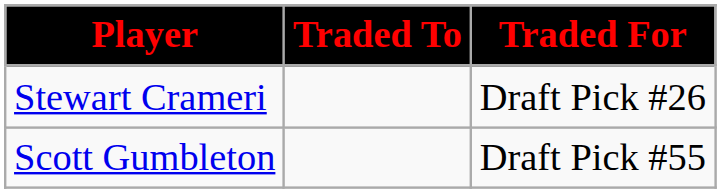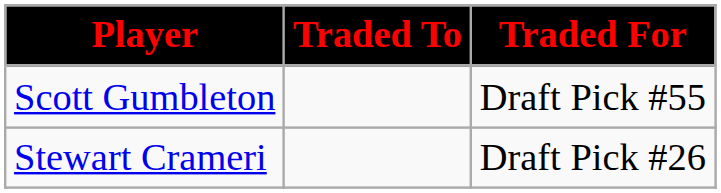rows swapped: Scott Gumbleton <-> Stewart Crameri
